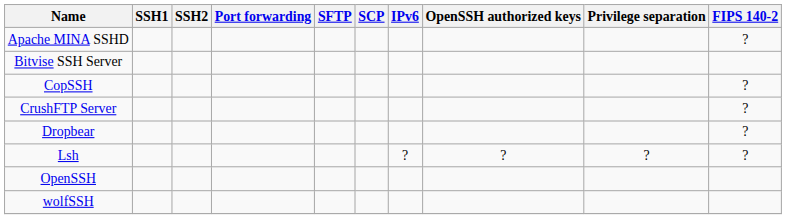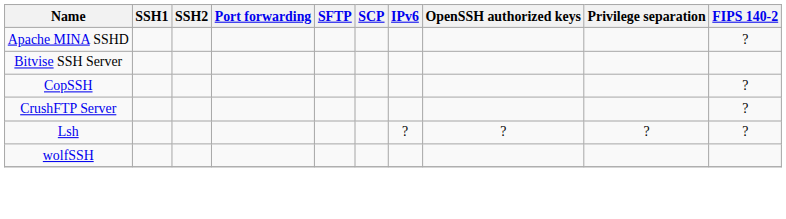- row: Dropbear | ?
- row: OpenSSH
